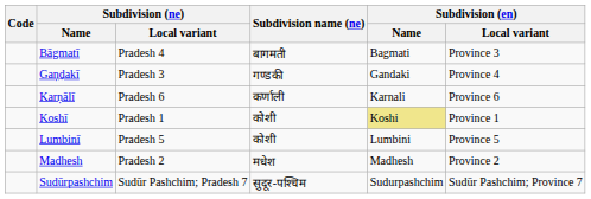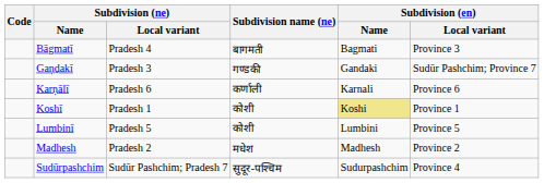Gaṇḍakī | Subdivision (en) / Local variant: Province 4 -> Sudūr Pashchim; Province 7
Sudūrpashchim | Subdivision (en) / Local variant: Sudūr Pashchim; Province 7 -> Province 4
